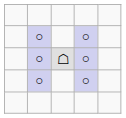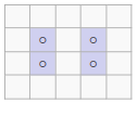- row: ○ | ☖ | ○
